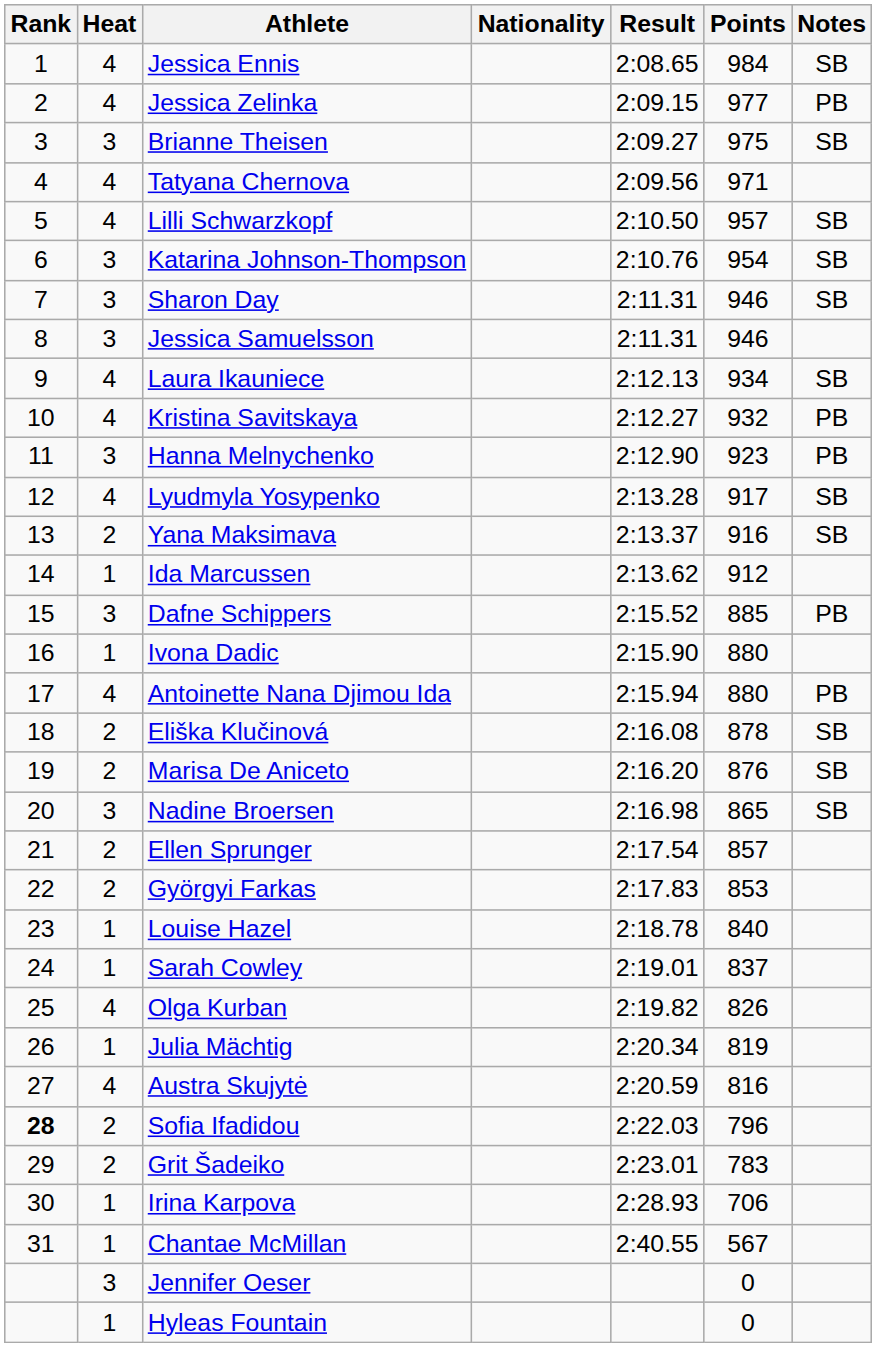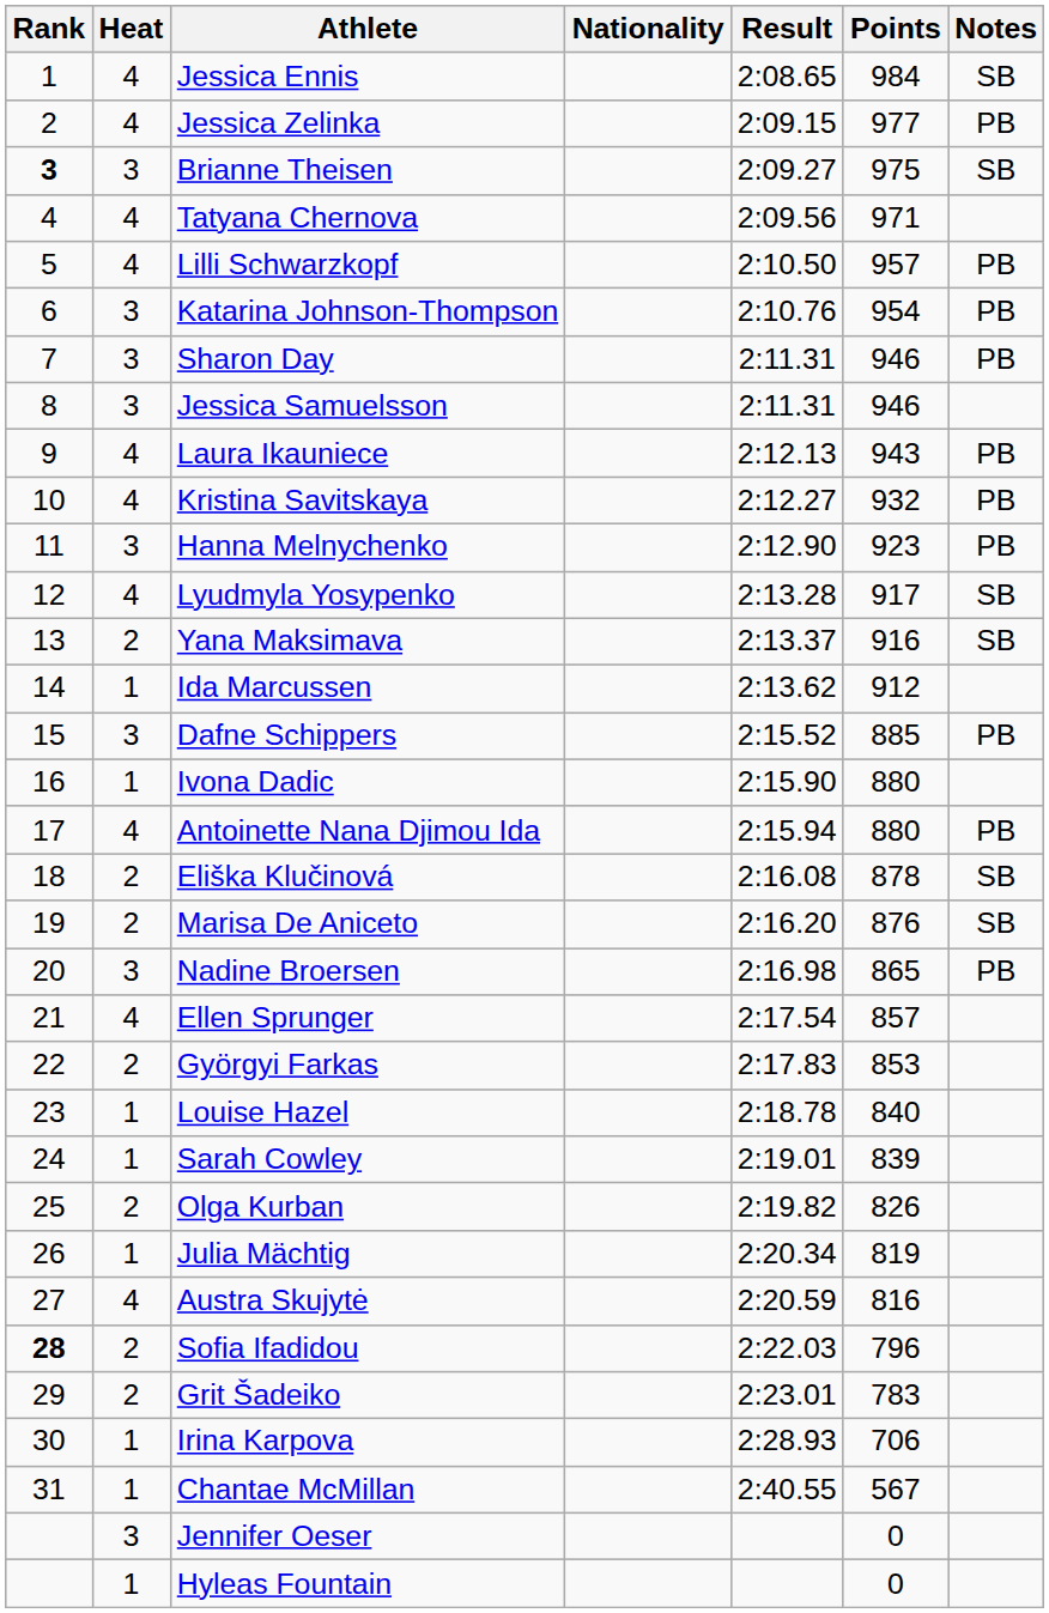Brianne Theisen | Rank: normal -> bold
Lilli Schwarzkopf | Notes: SB -> PB
Katarina Johnson-Thompson | Notes: SB -> PB
Sharon Day | Notes: SB -> PB
Laura Ikauniece | Points: 934 -> 943
Laura Ikauniece | Notes: SB -> PB
Nadine Broersen | Notes: SB -> PB
Ellen Sprunger | Heat: 2 -> 4
Sarah Cowley | Points: 837 -> 839
Olga Kurban | Heat: 4 -> 2
